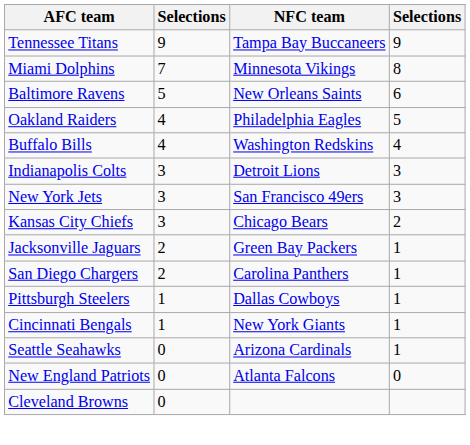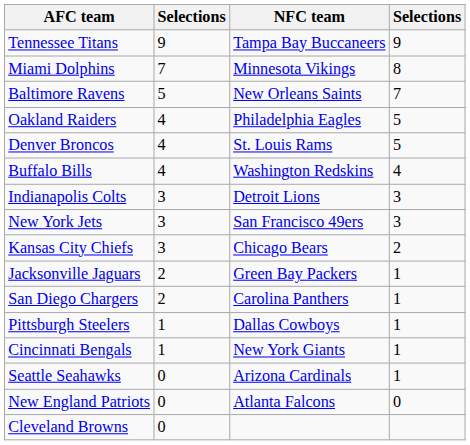Baltimore Ravens | column 4: 6 -> 7
+ row: Denver Broncos | 4 | St. Louis Rams | 5
